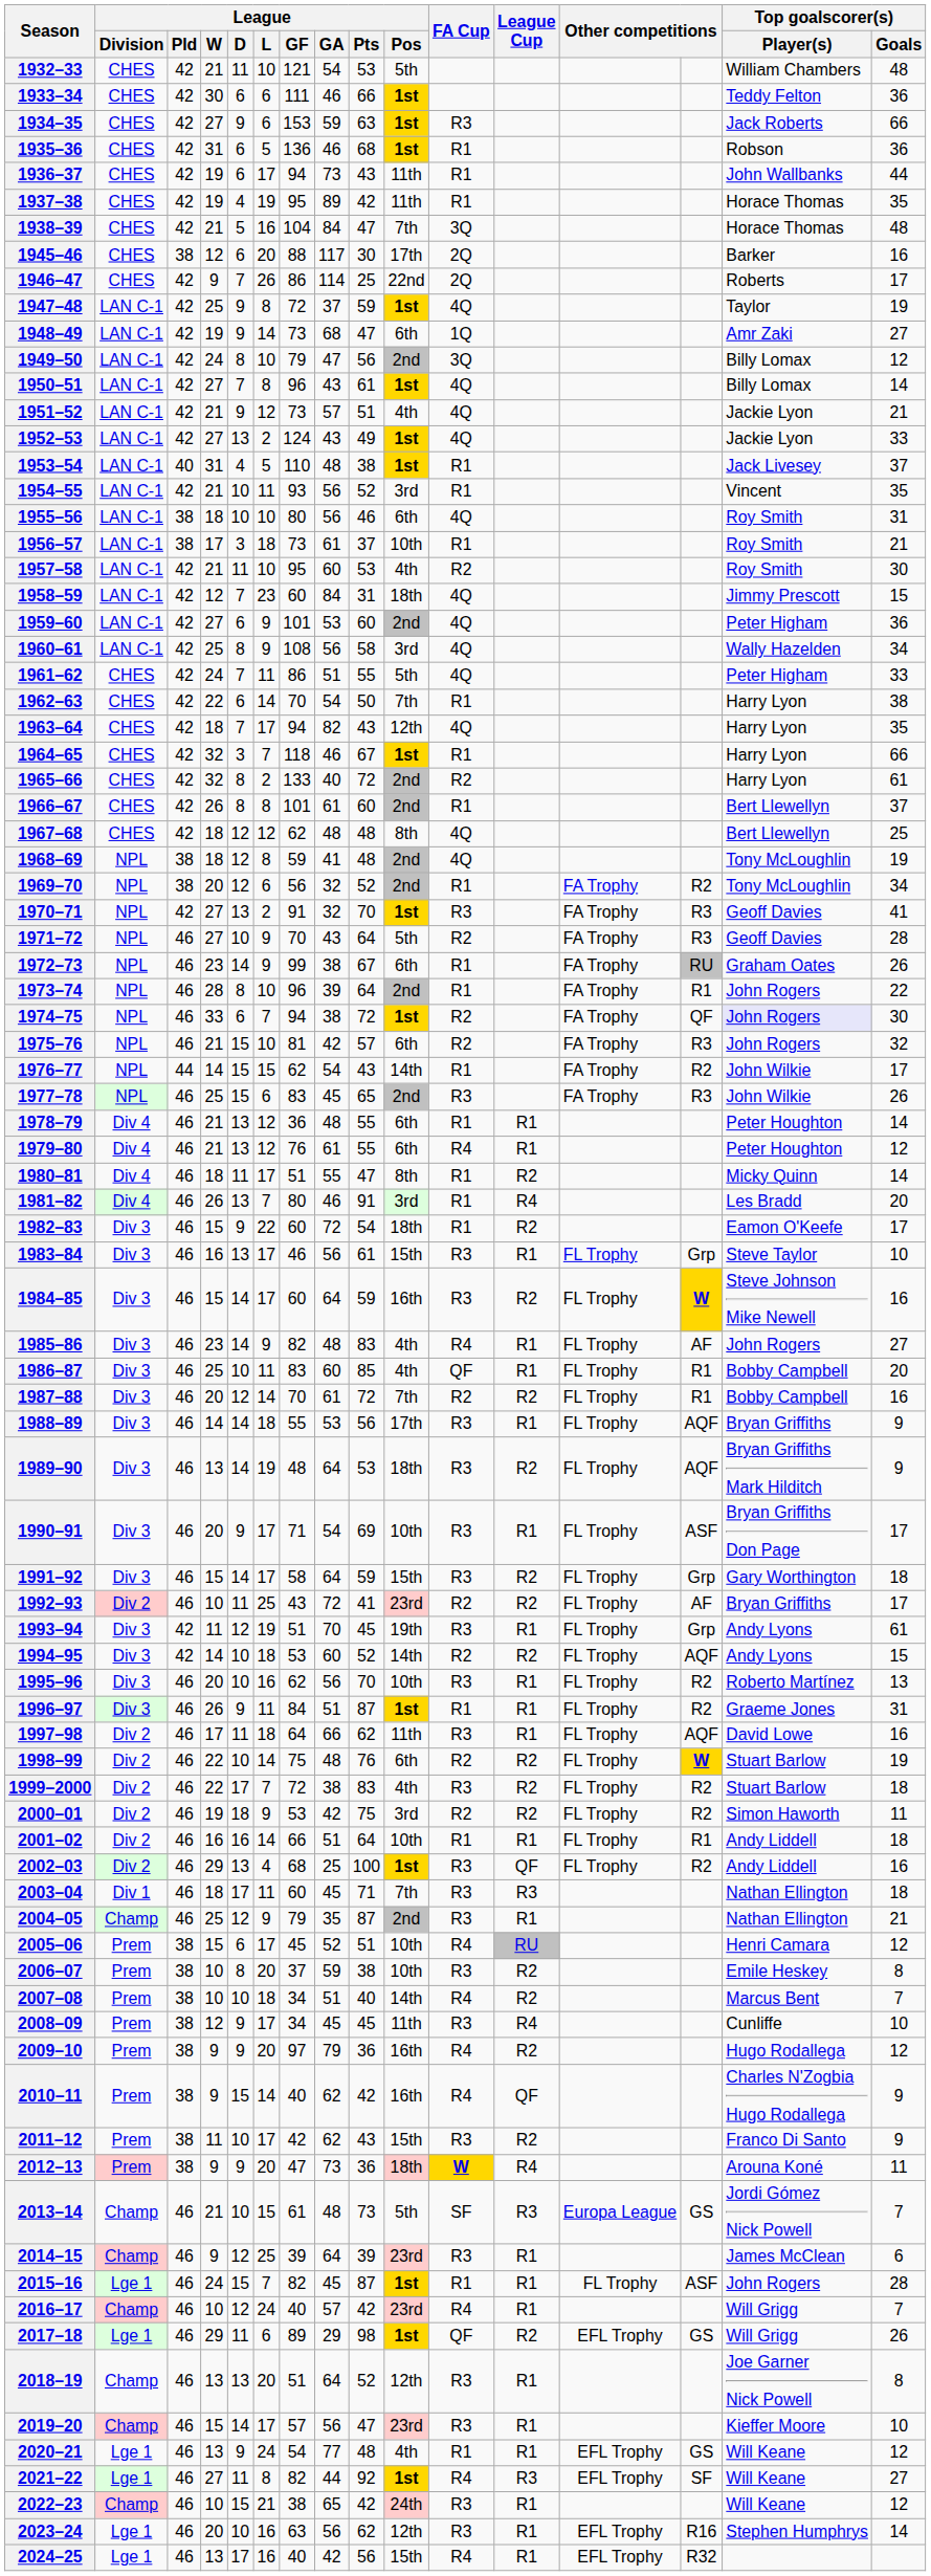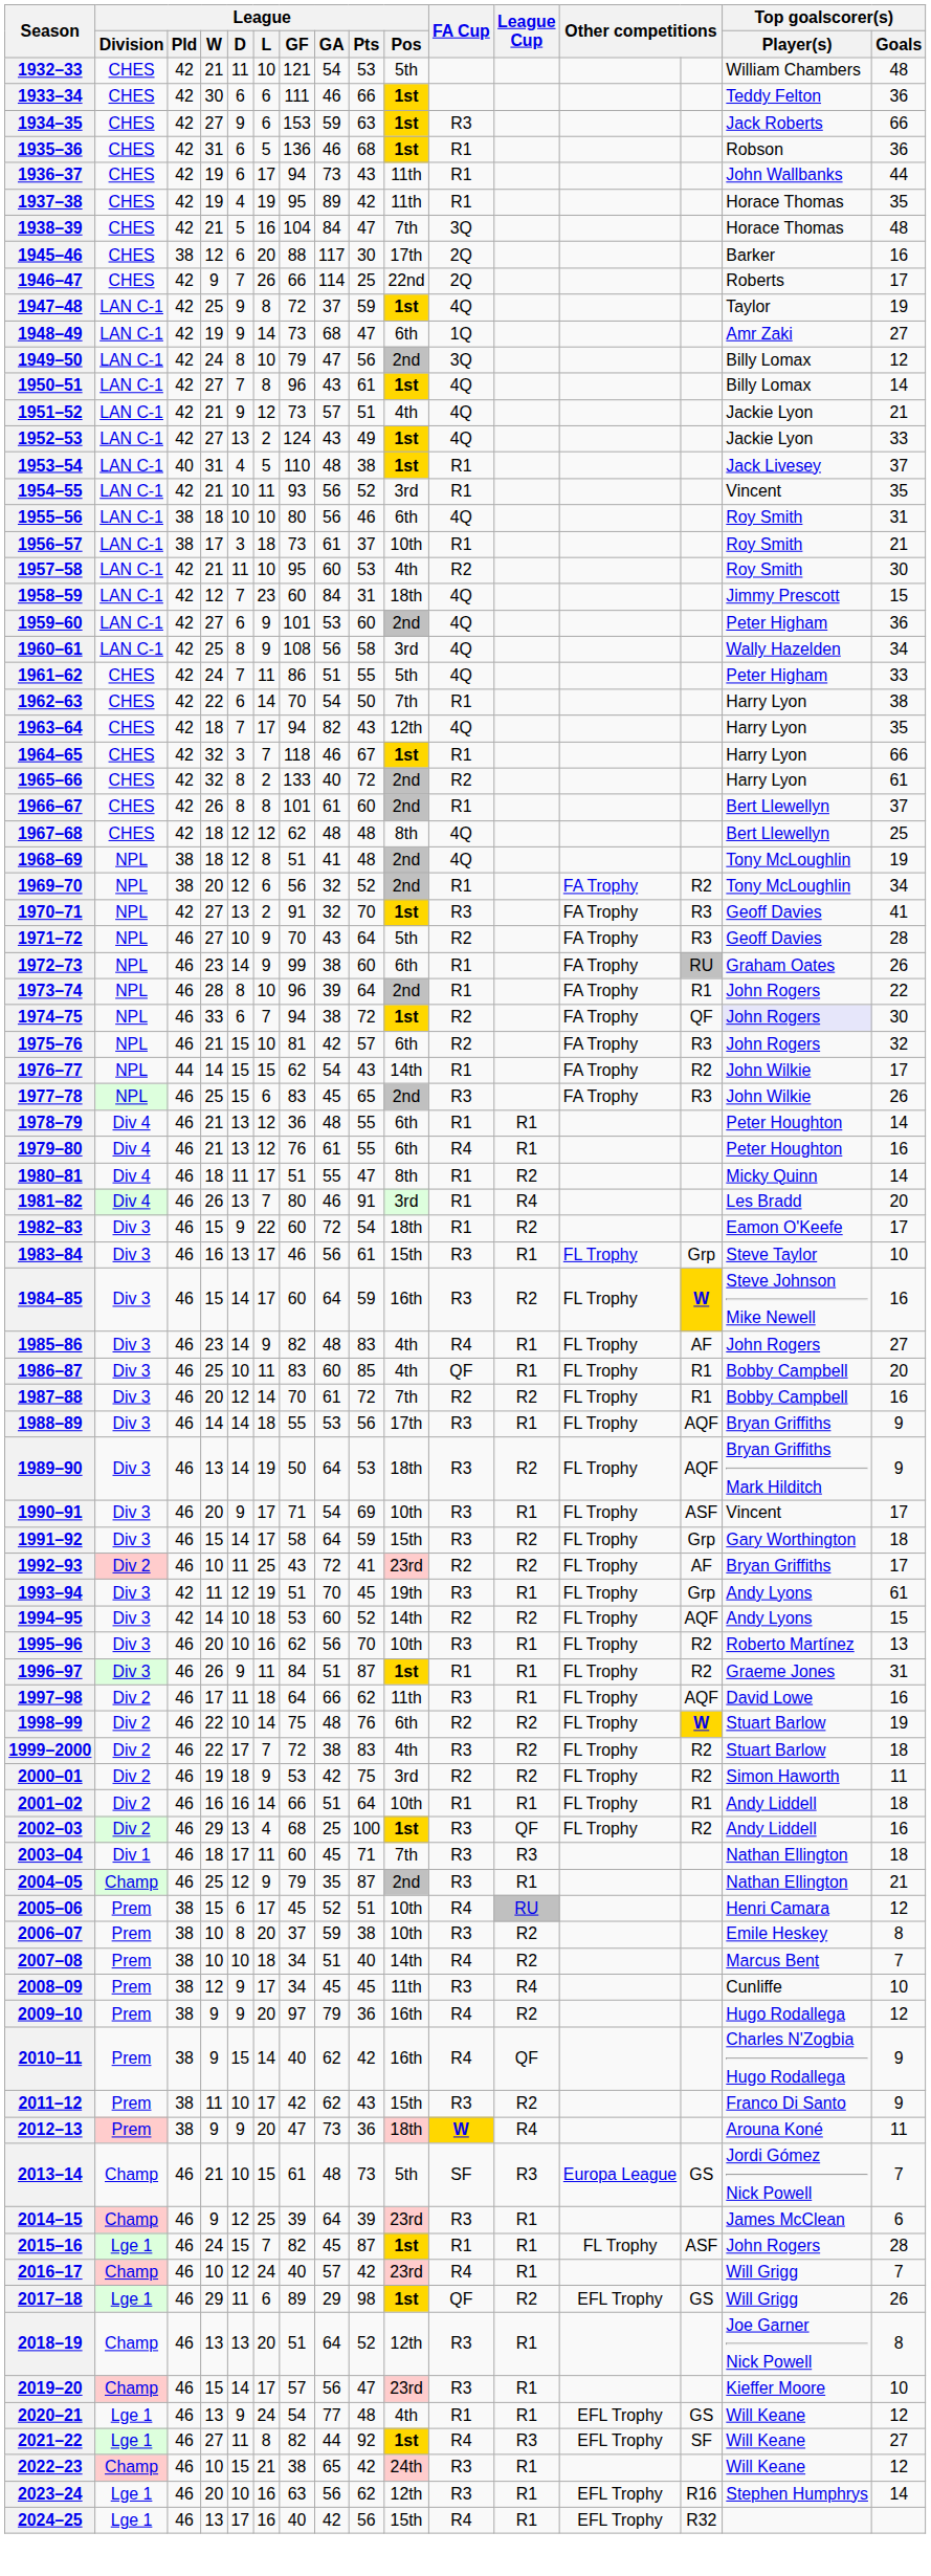1946–47 | League / GF: 86 -> 66
1968–69 | League / GF: 59 -> 51
1972–73 | League / Pts: 67 -> 60
1979–80 | Top goalscorer(s) / Goals: 12 -> 16
1989–90 | League / GF: 48 -> 50
1990–91 | Top goalscorer(s) / Player(s): Bryan Griffiths Don Page -> Vincent
